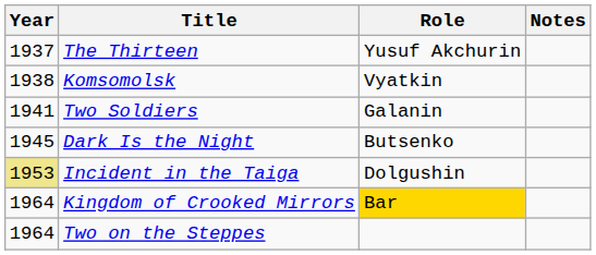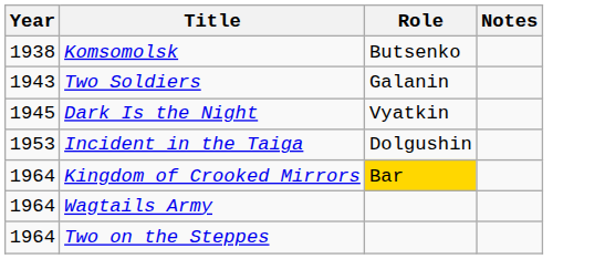- row: 1937 | The Thirteen | Yusuf Akchurin
Komsomolsk | Role: Vyatkin -> Butsenko
Two Soldiers | Year: 1941 -> 1943
Dark Is the Night | Role: Butsenko -> Vyatkin
Incident in the Taiga | Year: khaki background -> no background
+ row: 1964 | Wagtails Army
